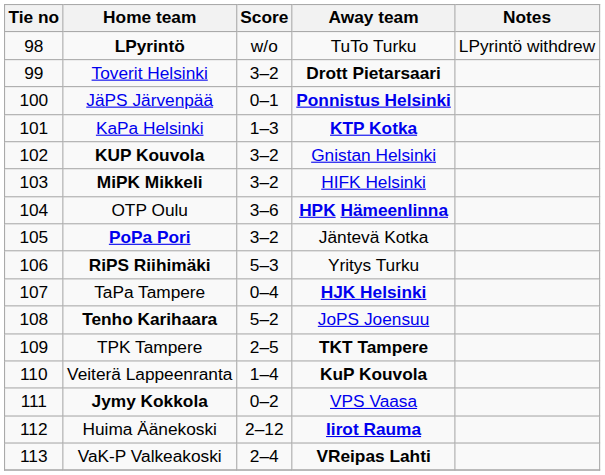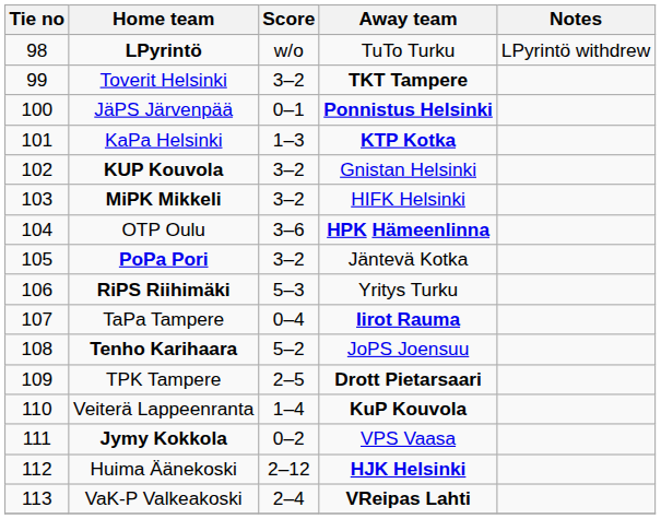Toverit Helsinki | Away team: Drott Pietarsaari -> TKT Tampere
TaPa Tampere | Away team: HJK Helsinki -> Iirot Rauma
TPK Tampere | Away team: TKT Tampere -> Drott Pietarsaari
Huima Äänekoski | Away team: Iirot Rauma -> HJK Helsinki
